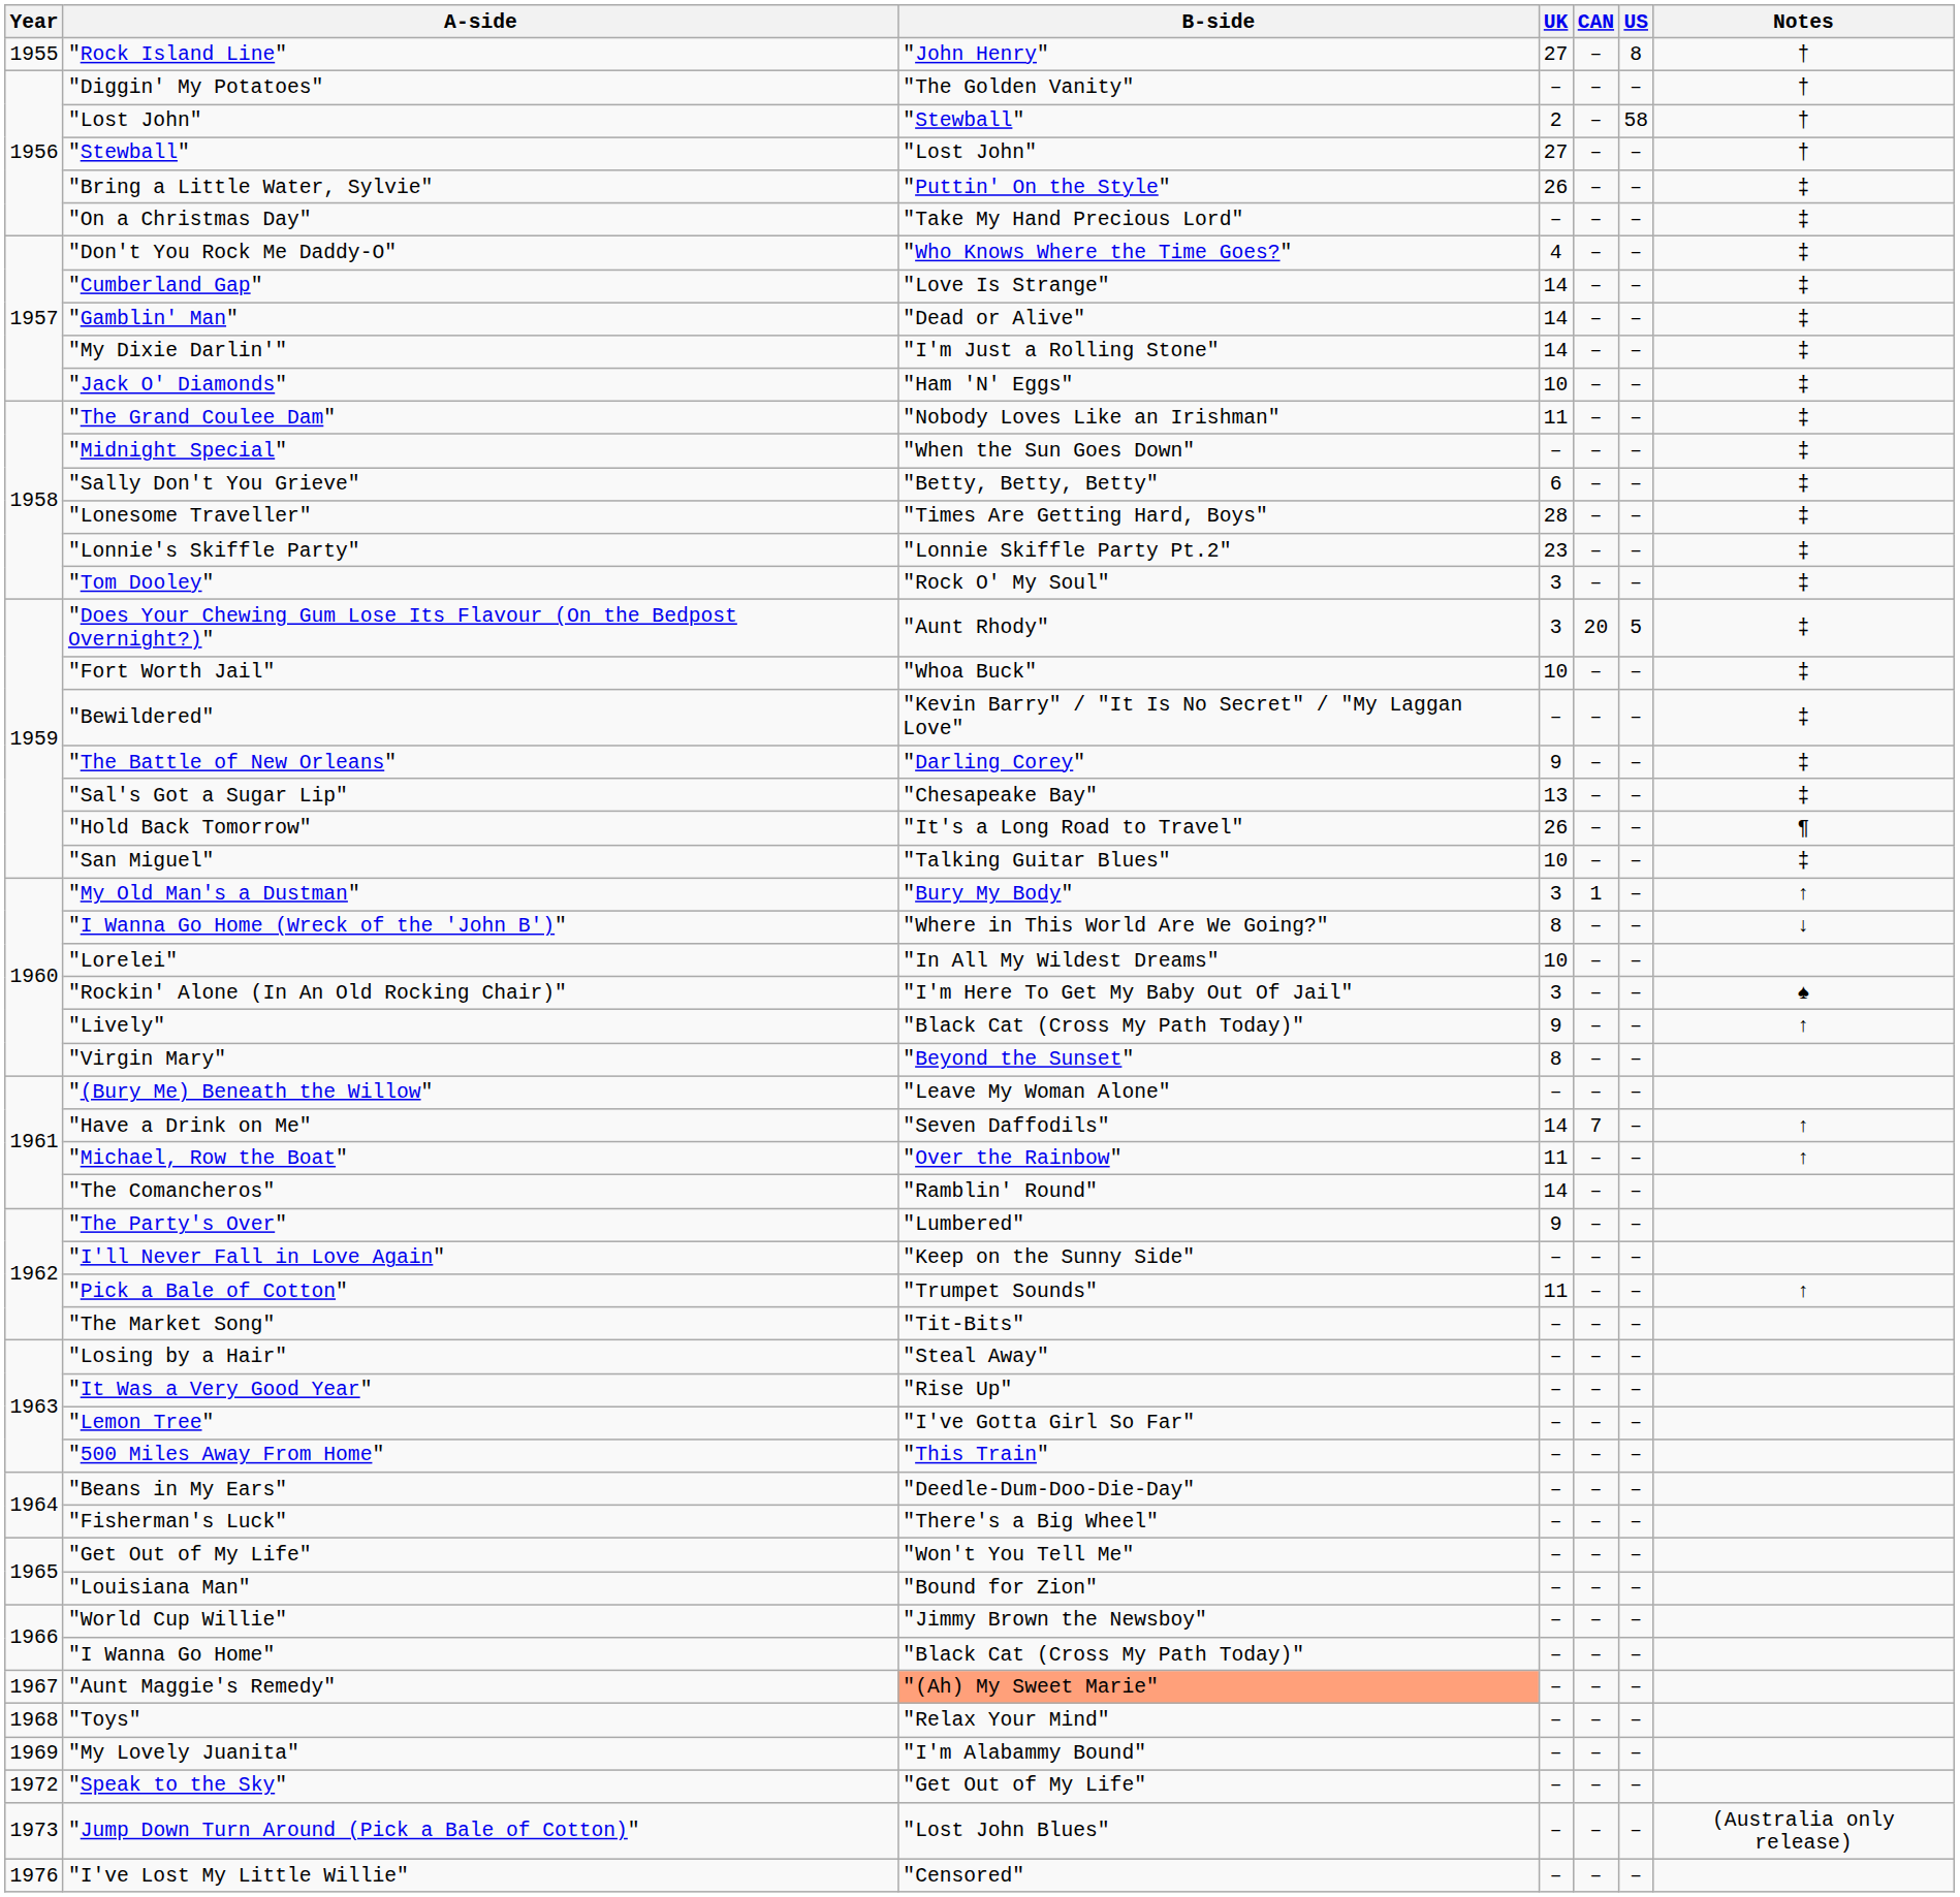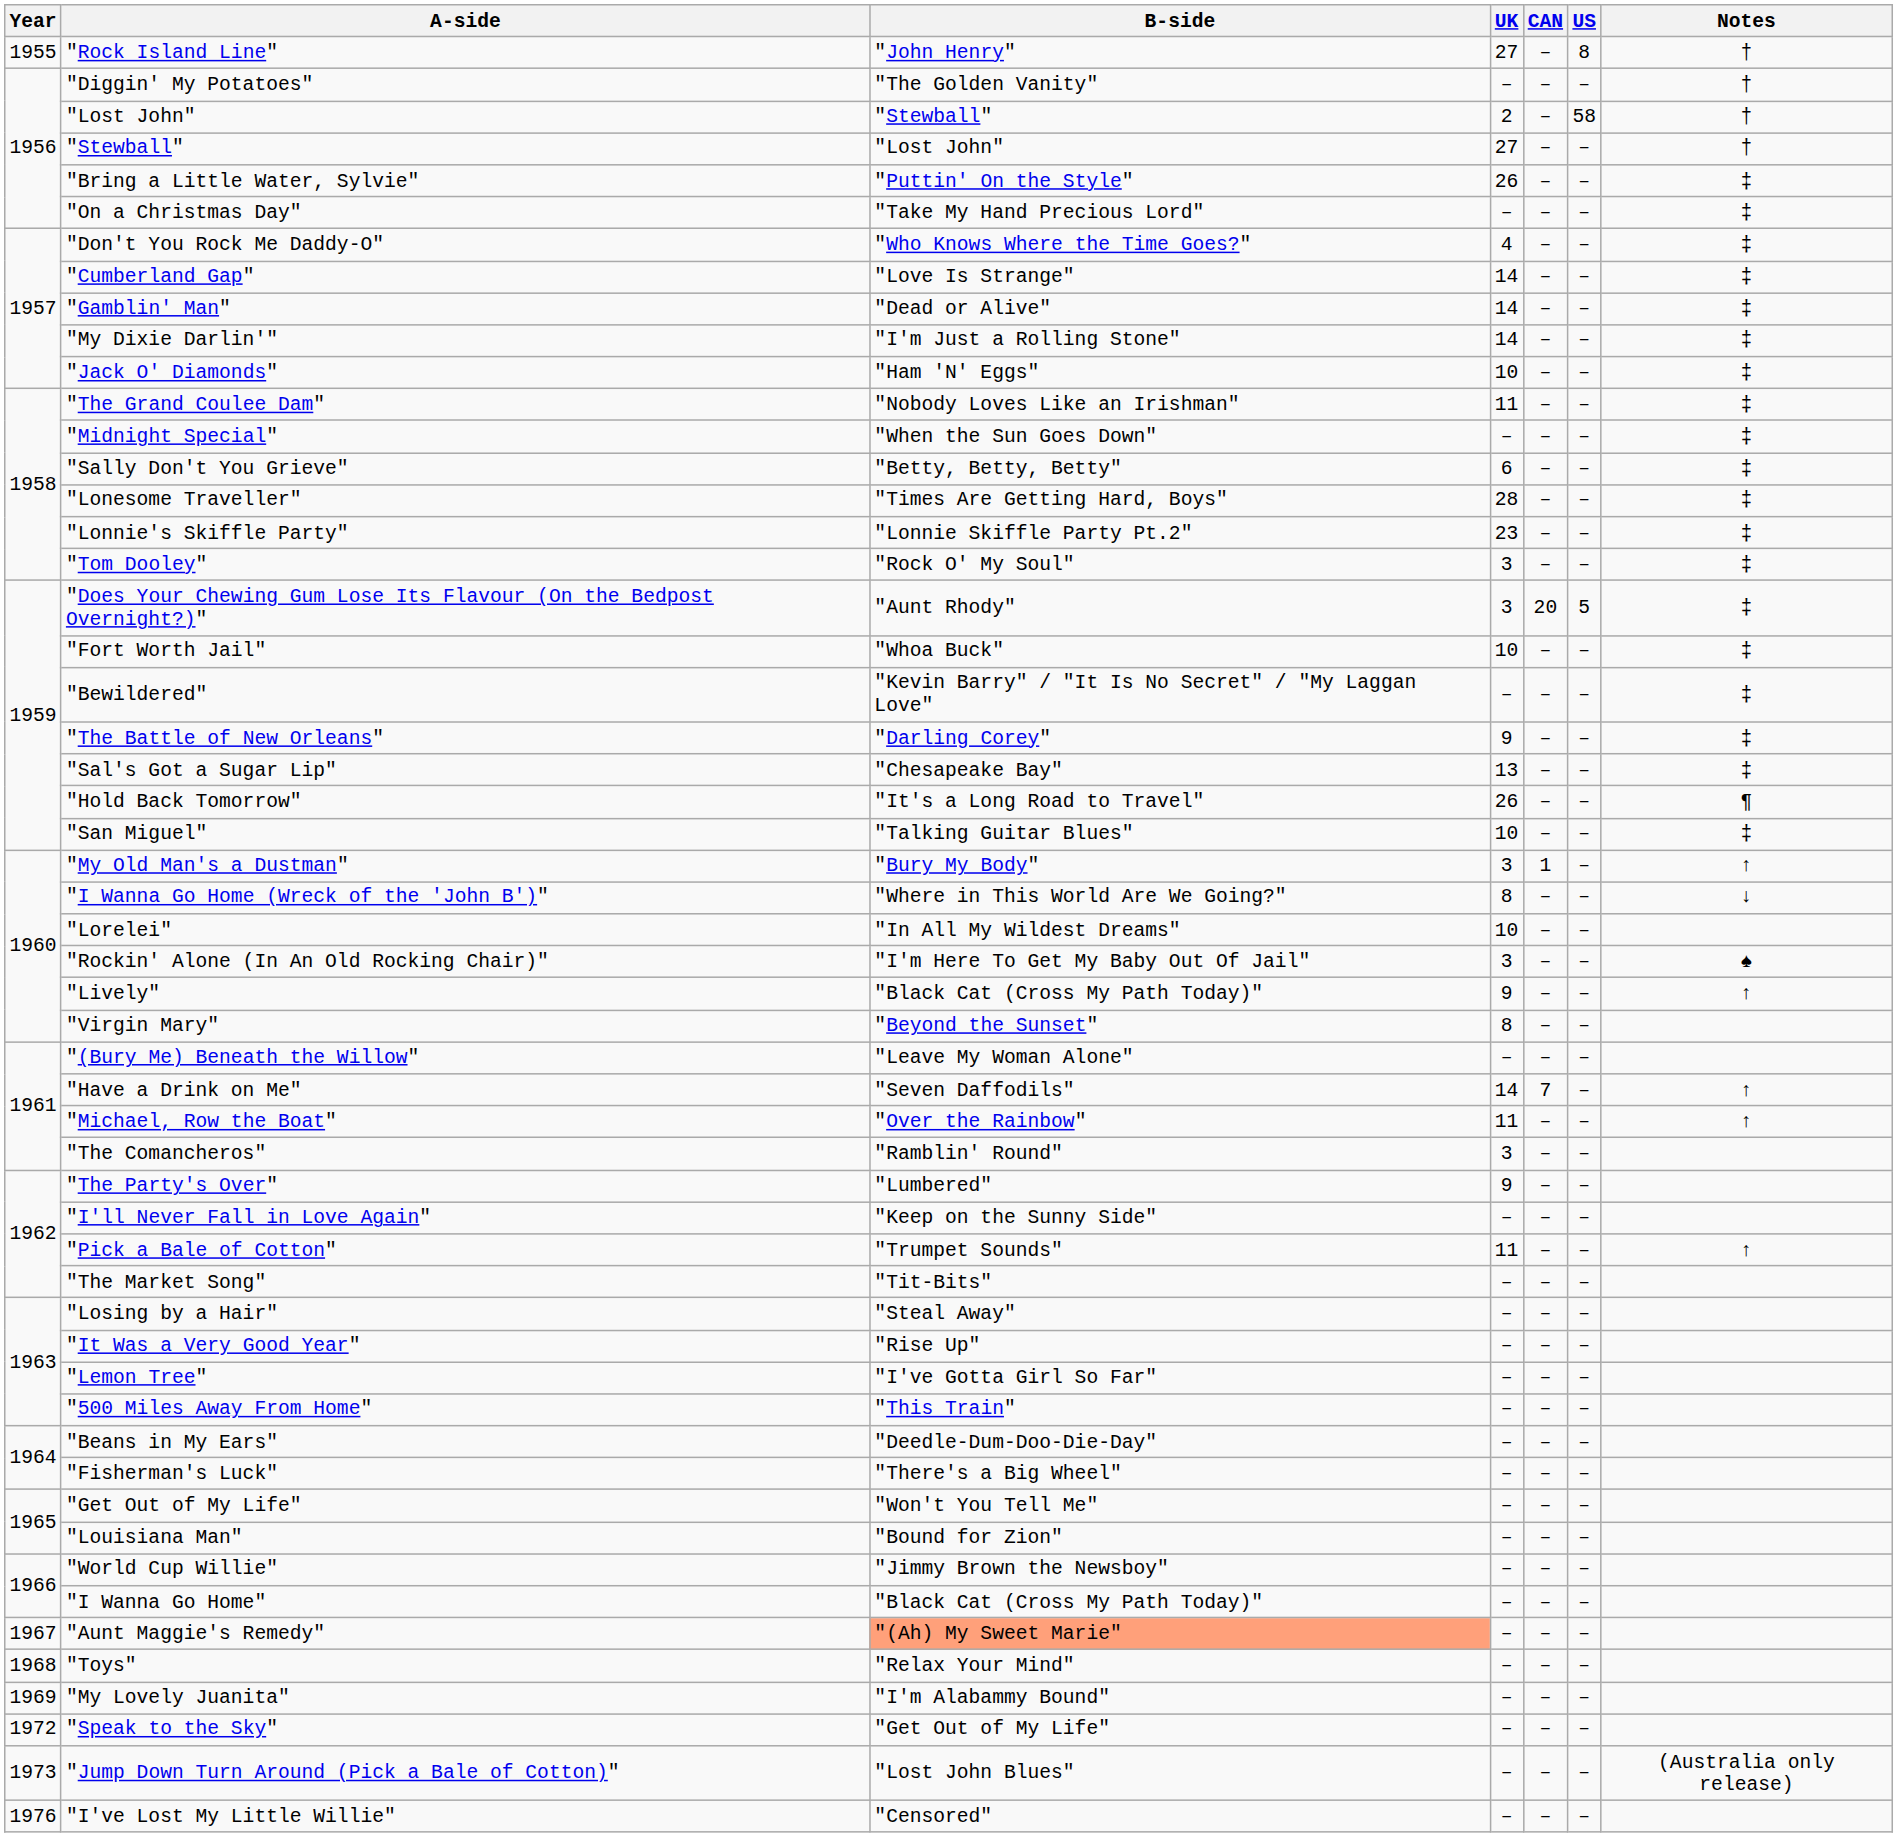"The Comancheros" | UK: 14 -> 3
